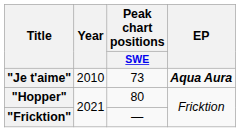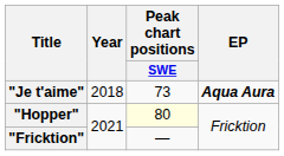"Je t'aime" | Year: 2010 -> 2018
"Hopper" | Peak chart positions / SWE: no background -> lightyellow background
